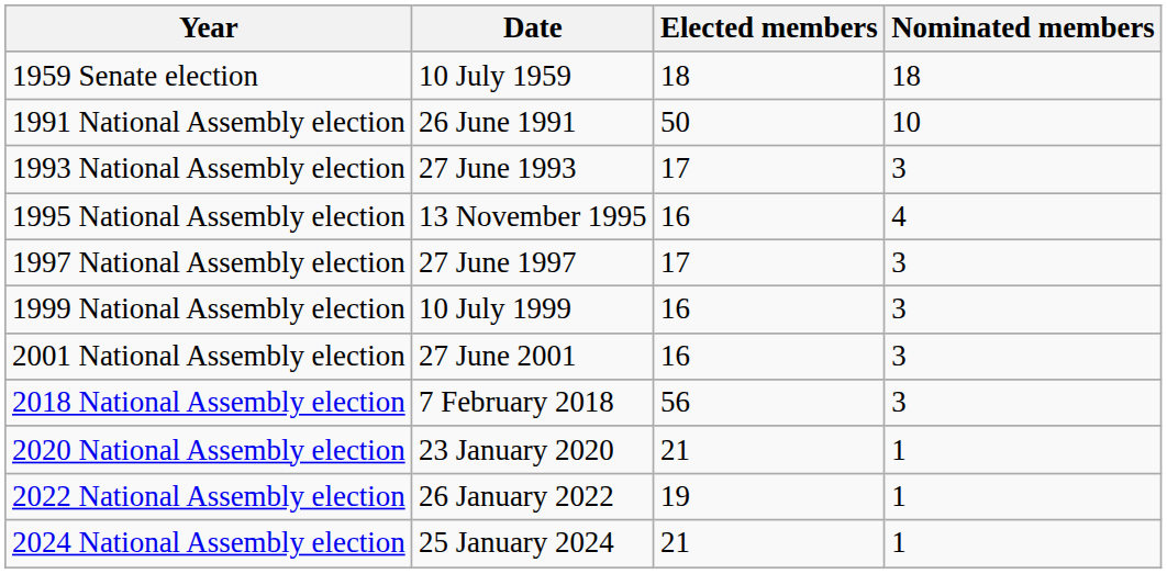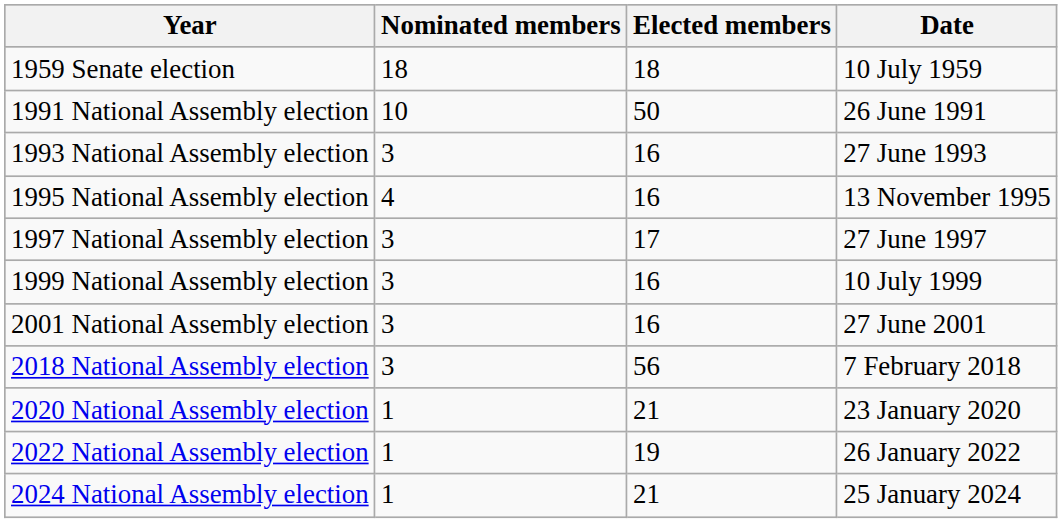columns swapped: Date <-> Nominated members
1993 National Assembly election | Elected members: 17 -> 16
